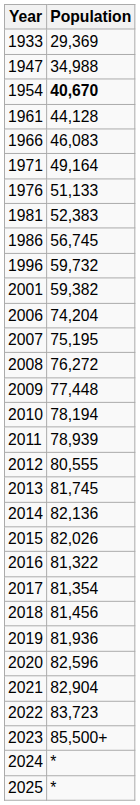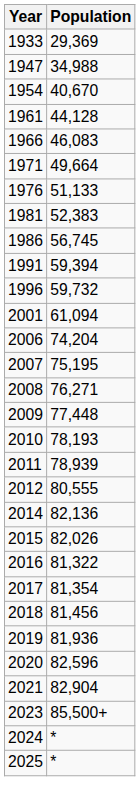1954 | Population: bold -> normal
1971 | Population: 49,164 -> 49,664
+ row: 1991 | 59,394
2001 | Population: 59,382 -> 61,094
2008 | Population: 76,272 -> 76,271
2010 | Population: 78,194 -> 78,193
- row: 2013 | 81,745
- row: 2022 | 83,723
